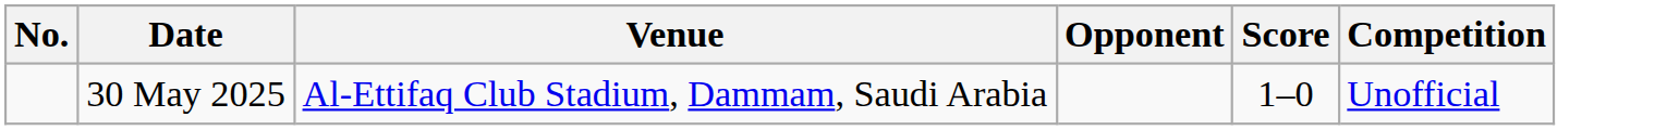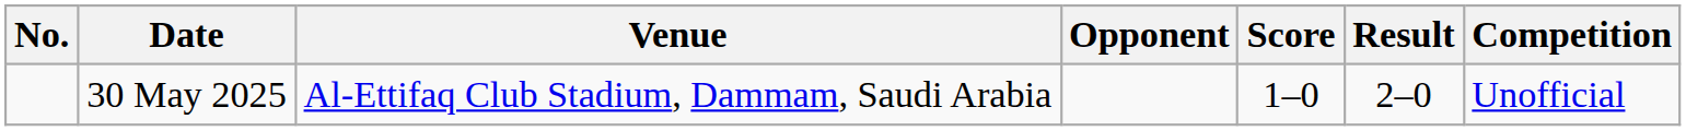+ column: Result | 2–0
